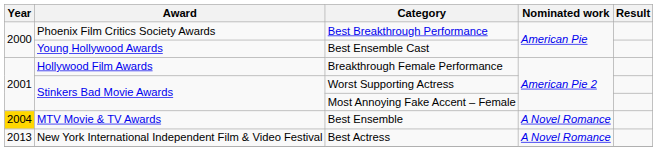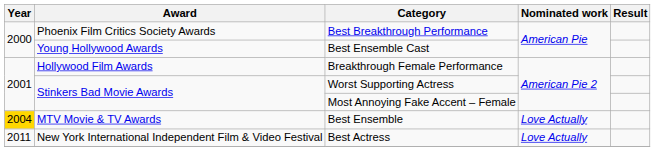Best Ensemble | Nominated work: A Novel Romance -> Love Actually
Best Actress | Year: 2013 -> 2011
Best Actress | Nominated work: A Novel Romance -> Love Actually
